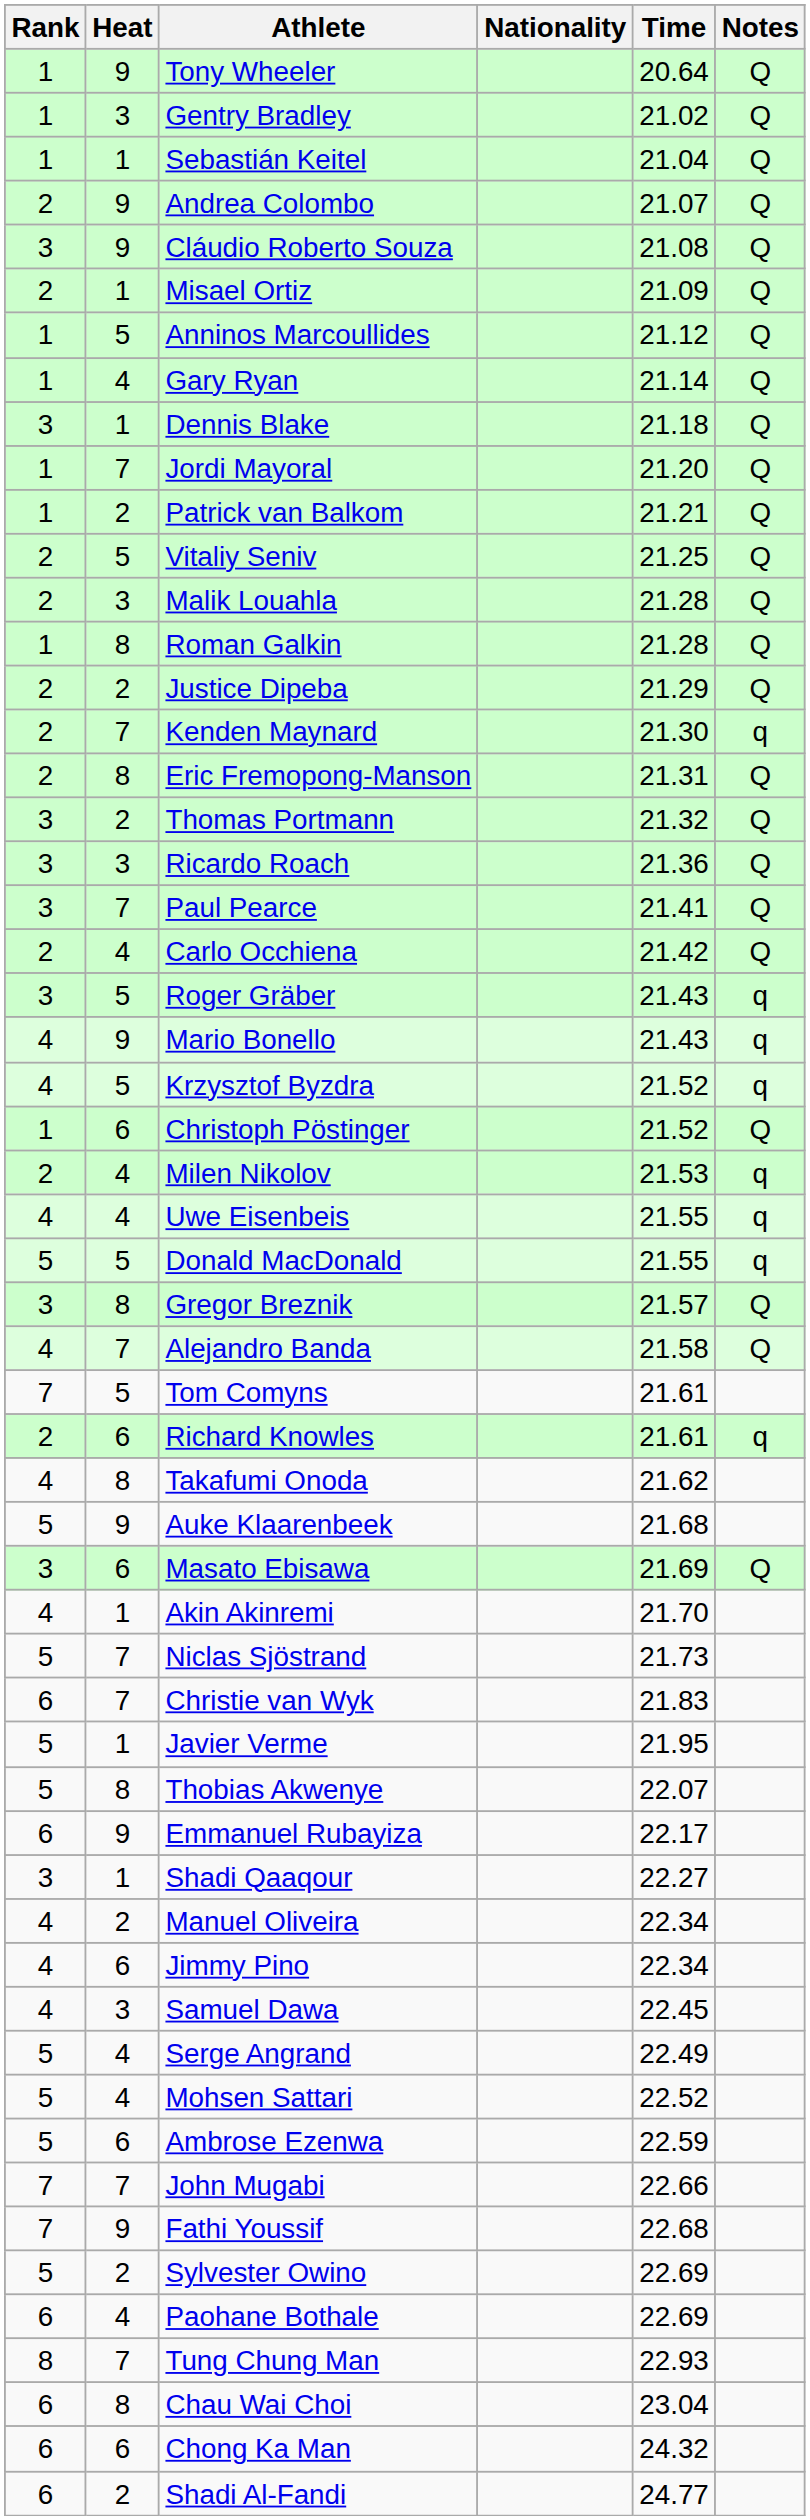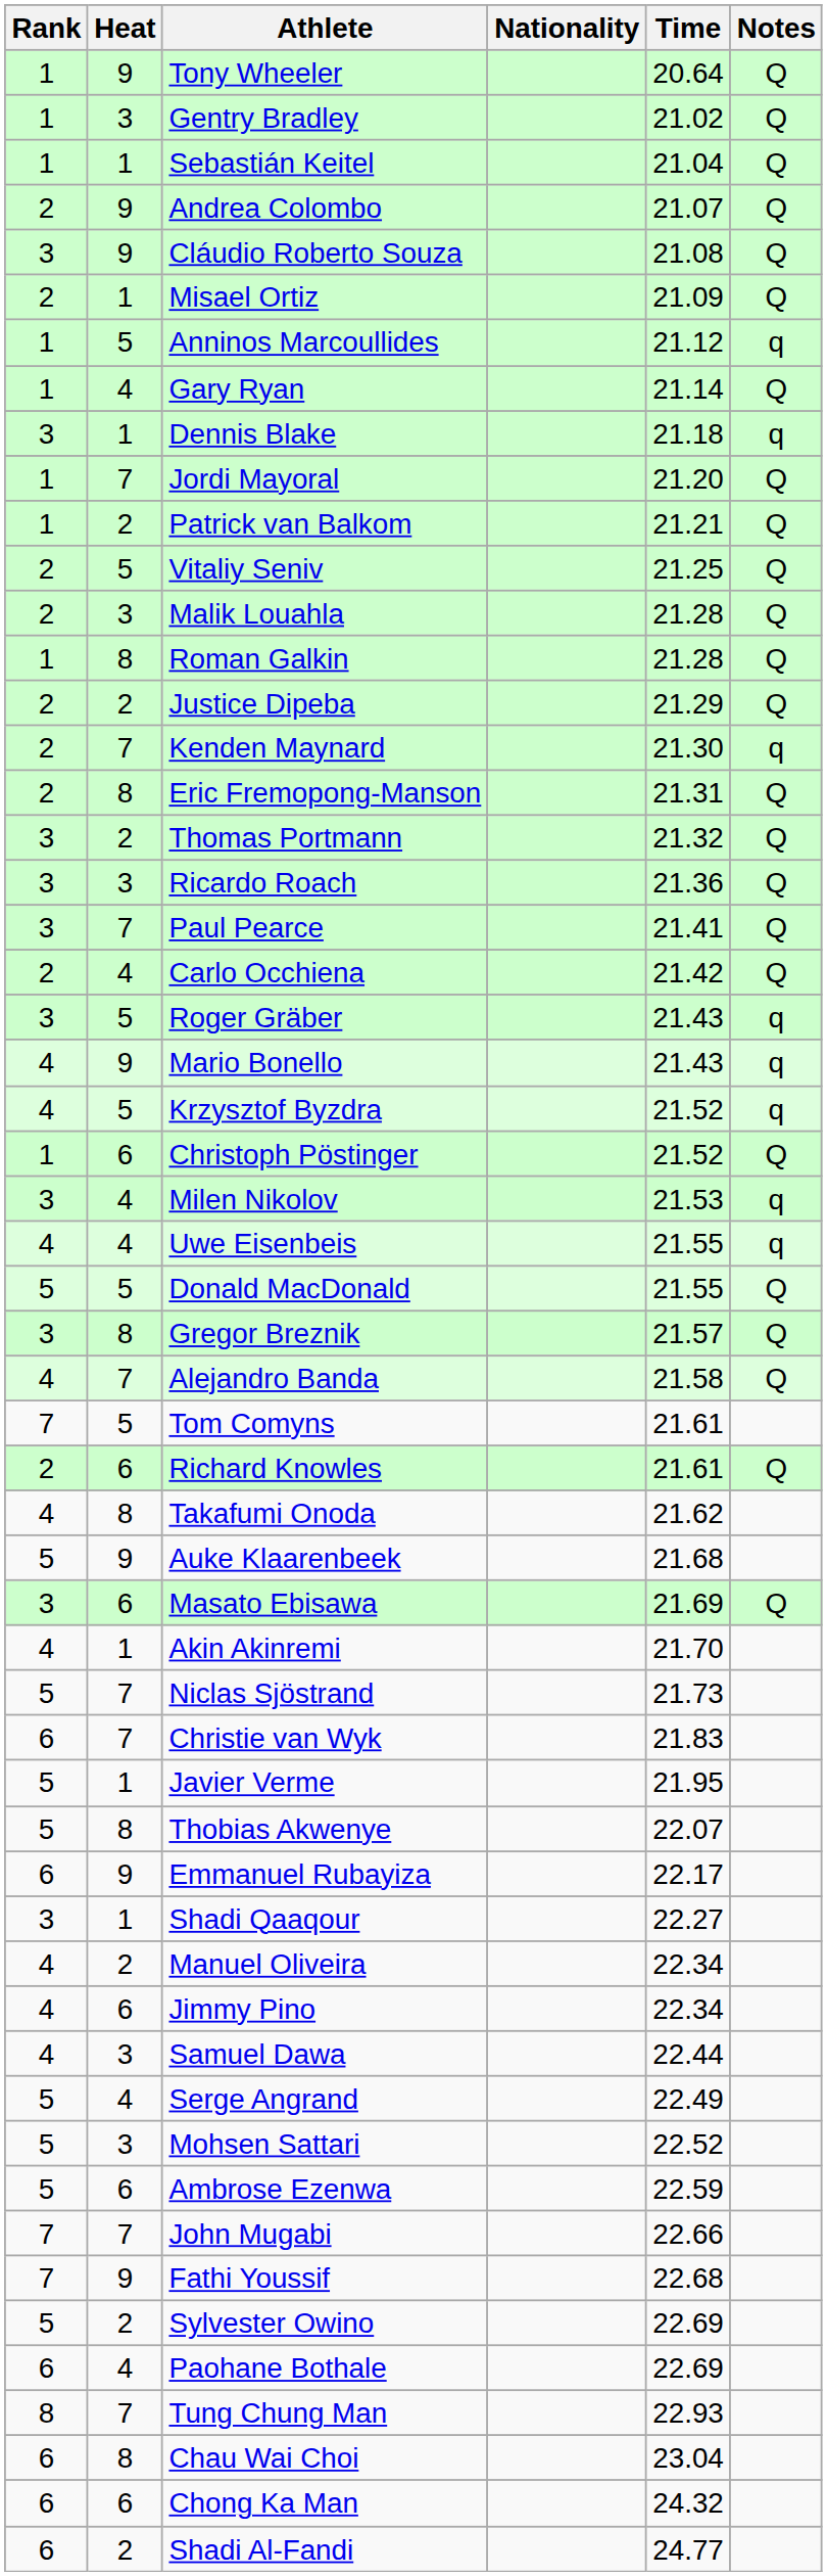Anninos Marcoullides | Notes: Q -> q
Dennis Blake | Notes: Q -> q
Milen Nikolov | Rank: 2 -> 3
Donald MacDonald | Notes: q -> Q
Richard Knowles | Notes: q -> Q
Samuel Dawa | Time: 22.45 -> 22.44
Mohsen Sattari | Heat: 4 -> 3
